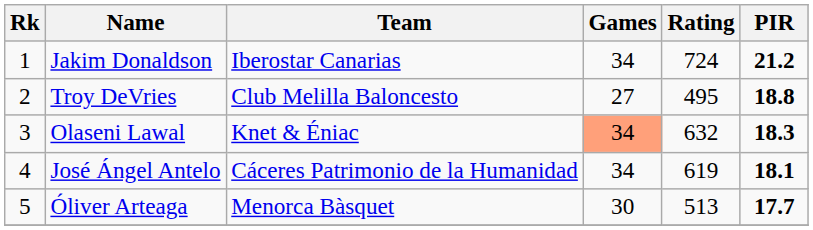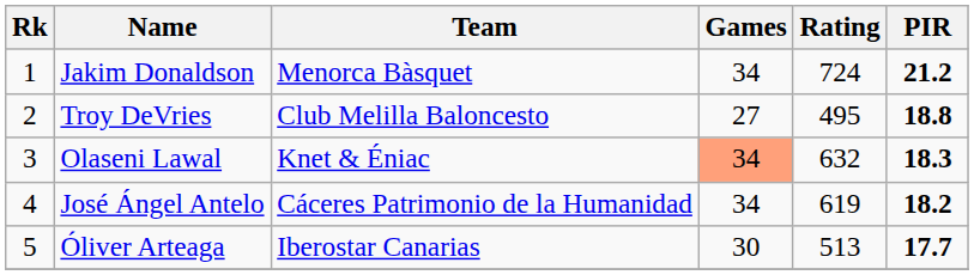Jakim Donaldson | Team: Iberostar Canarias -> Menorca Bàsquet
José Ángel Antelo | PIR: 18.1 -> 18.2
Óliver Arteaga | Team: Menorca Bàsquet -> Iberostar Canarias
